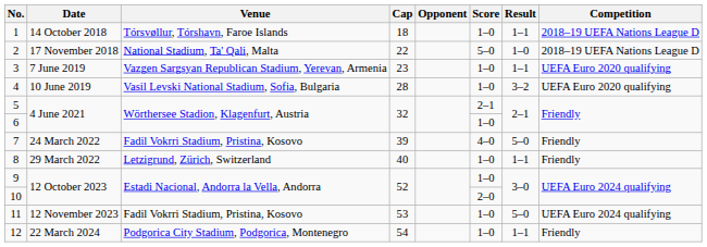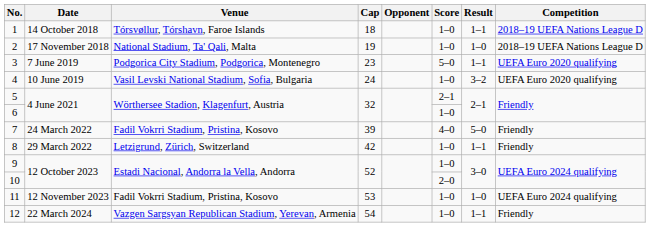2 | Cap: 22 -> 19
2 | Score: 5–0 -> 1–0
3 | Venue: Vazgen Sargsyan Republican Stadium, Yerevan, Armenia -> Podgorica City Stadium, Podgorica, Montenegro
3 | Score: 1–0 -> 5–0
4 | Cap: 28 -> 24
8 | Cap: 40 -> 42
11 | Result: 5–0 -> 1–0
12 | Venue: Podgorica City Stadium, Podgorica, Montenegro -> Vazgen Sargsyan Republican Stadium, Yerevan, Armenia
